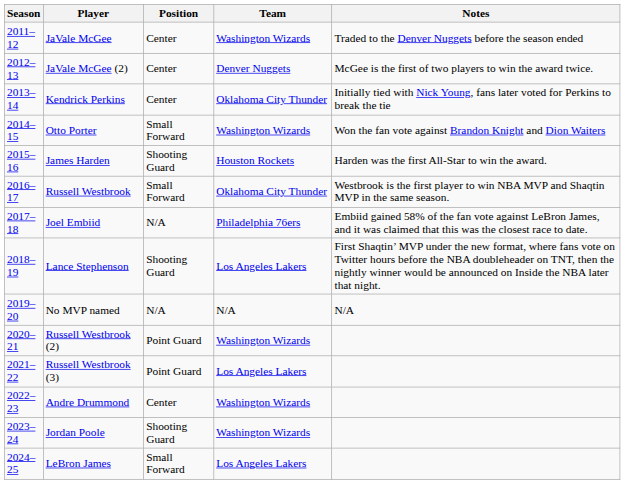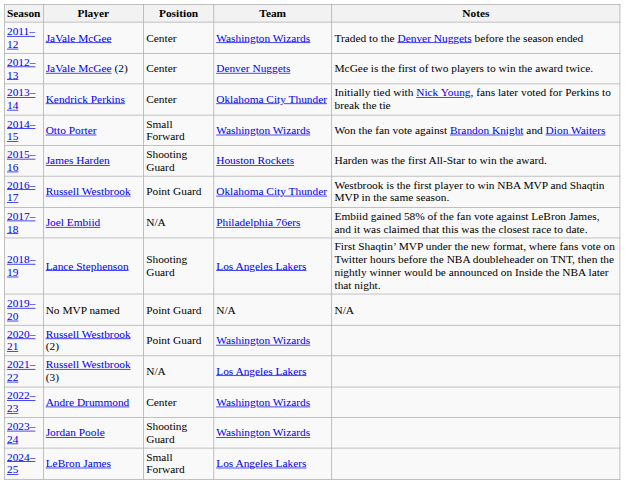Russell Westbrook | Position: Small Forward -> Point Guard
No MVP named | Position: N/A -> Point Guard
Russell Westbrook (3) | Position: Point Guard -> N/A
